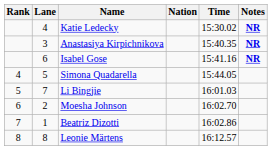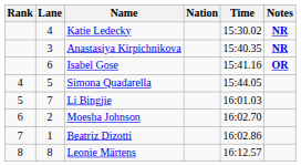Isabel Gose | Notes: NR -> OR
